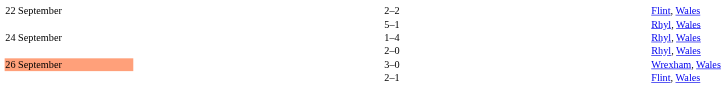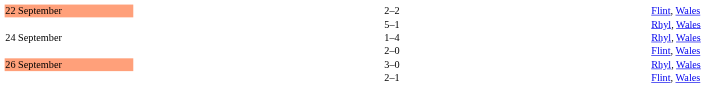2–2 | column 1: no background -> lightsalmon background
2–0 | column 5: Rhyl, Wales -> Flint, Wales
3–0 | column 5: Wrexham, Wales -> Rhyl, Wales
